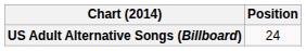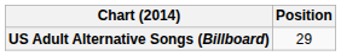US Adult Alternative Songs (Billboard) | Position: 24 -> 29
